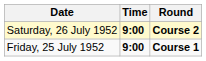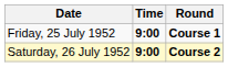rows swapped: Friday, 25 July 1952 <-> Saturday, 26 July 1952
